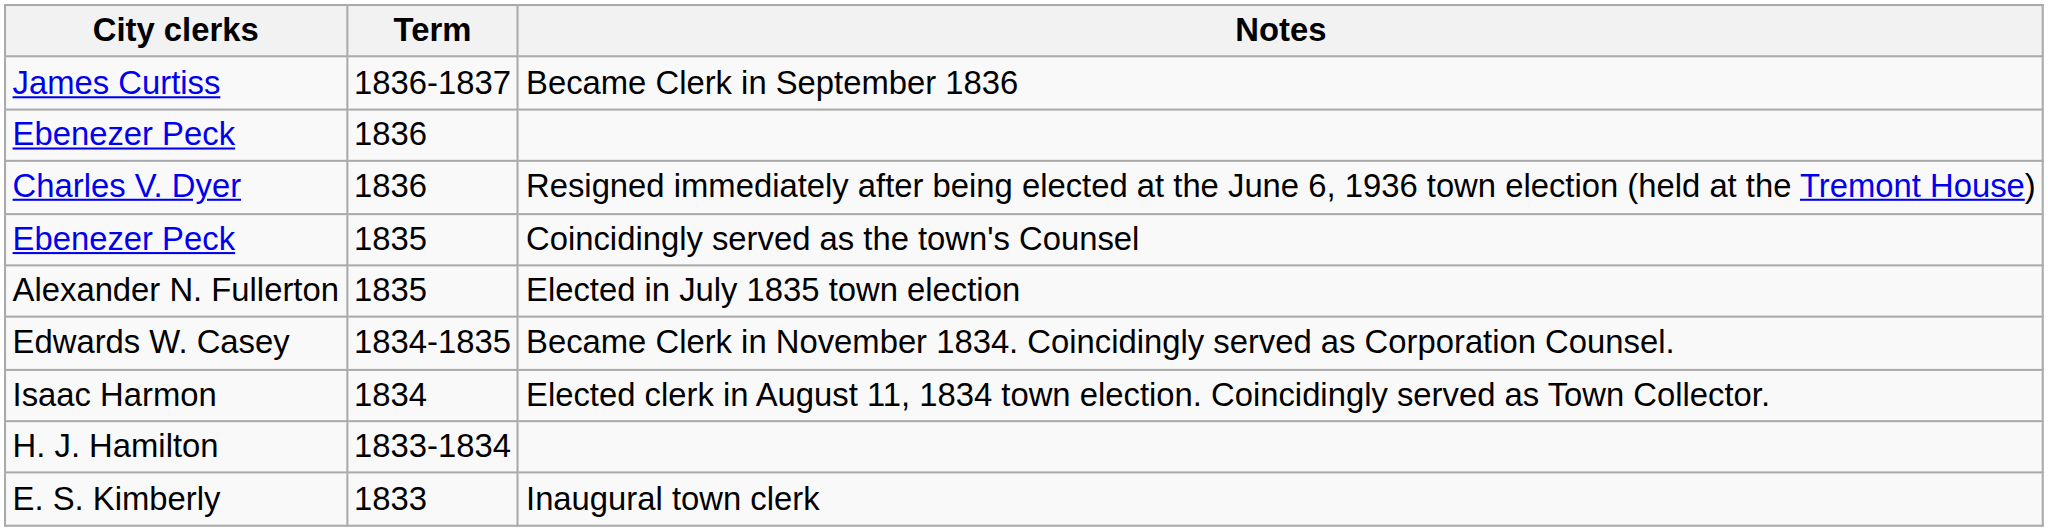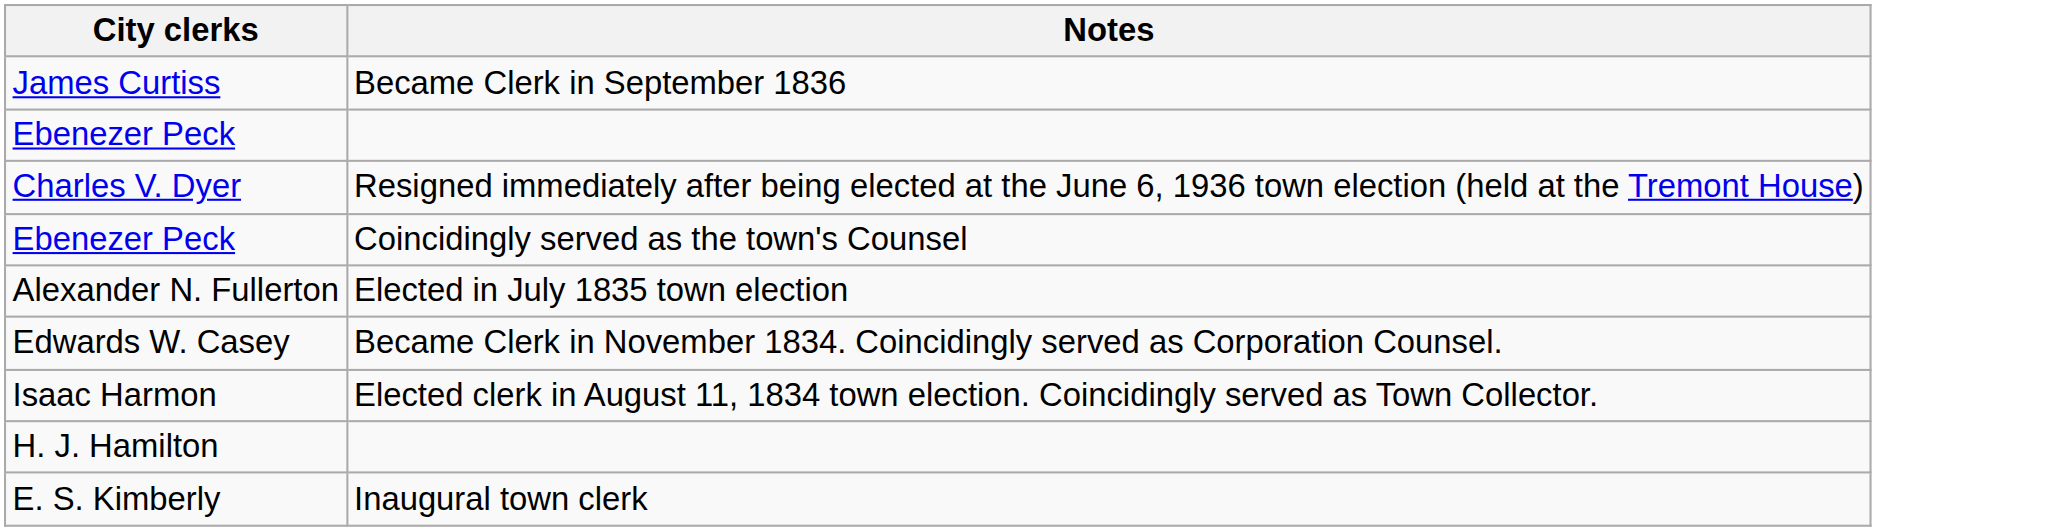- column: Term | 1836-1837 | 1836 | 1836 | 1835 | 1835 | 1834-1835 | 1834 | 1833-1834 | 1833
